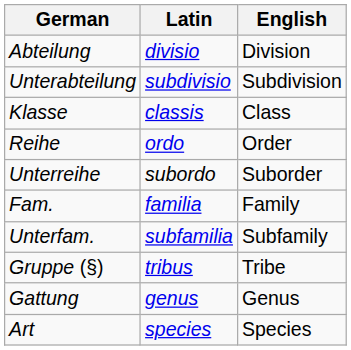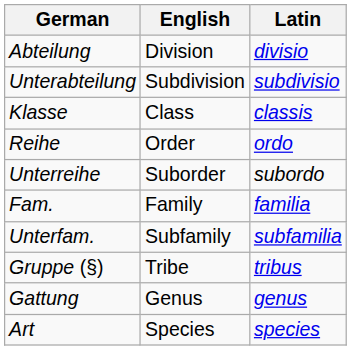columns swapped: Latin <-> English
